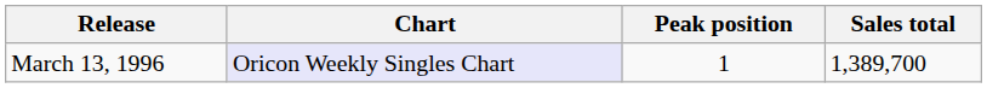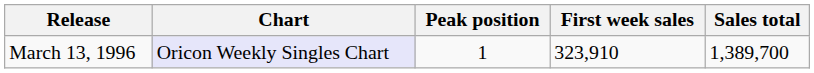+ column: First week sales | 323,910
